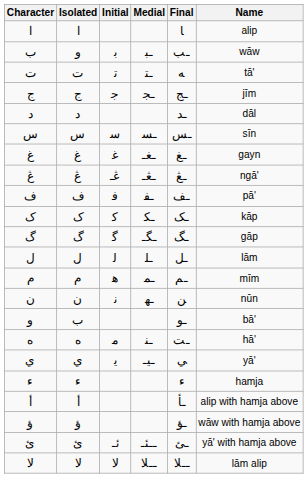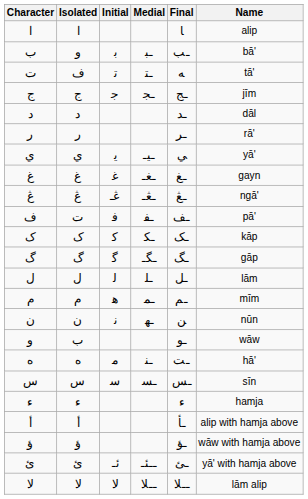ب | Name: wāw -> bā'
ت | Isolated: ﺕ -> ﻑ
+ row: ر | ﺭ | ـر | rā'
rows swapped: س <-> ي
ف | Isolated: ﻑ -> ﺕ
و | Name: bā' -> wāw
